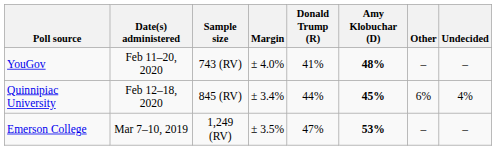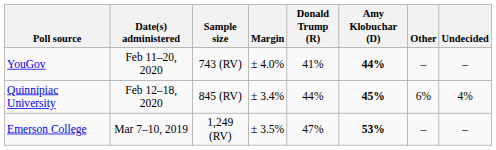YouGov | Amy Klobuchar (D): 48% -> 44%
